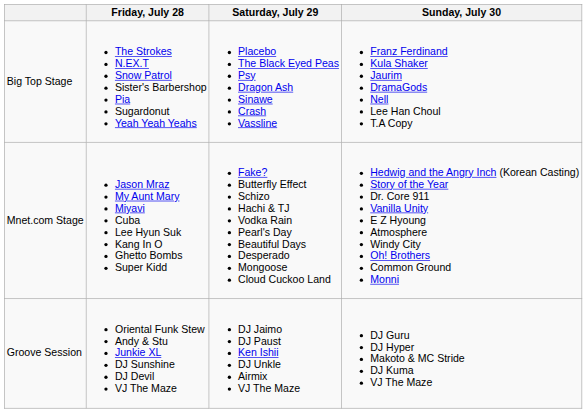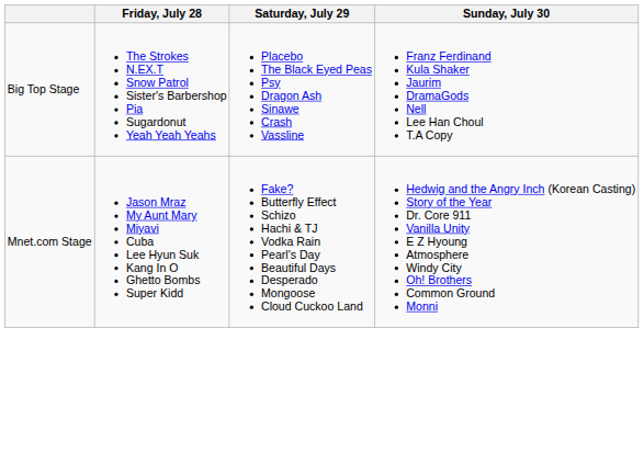- row: Groove Session | Oriental Funk Stew Andy & Stu Junkie XL DJ Sunshine DJ Devil VJ The Maze | DJ Jaimo DJ Paust Ken Ishii DJ Unkle Airmix VJ The Maze | DJ Guru DJ Hyper Makoto & MC Stride DJ Kuma VJ The Maze
